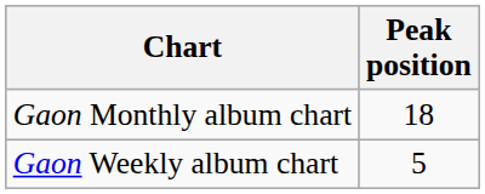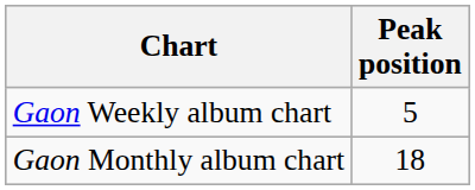rows swapped: Gaon Weekly album chart <-> Gaon Monthly album chart
